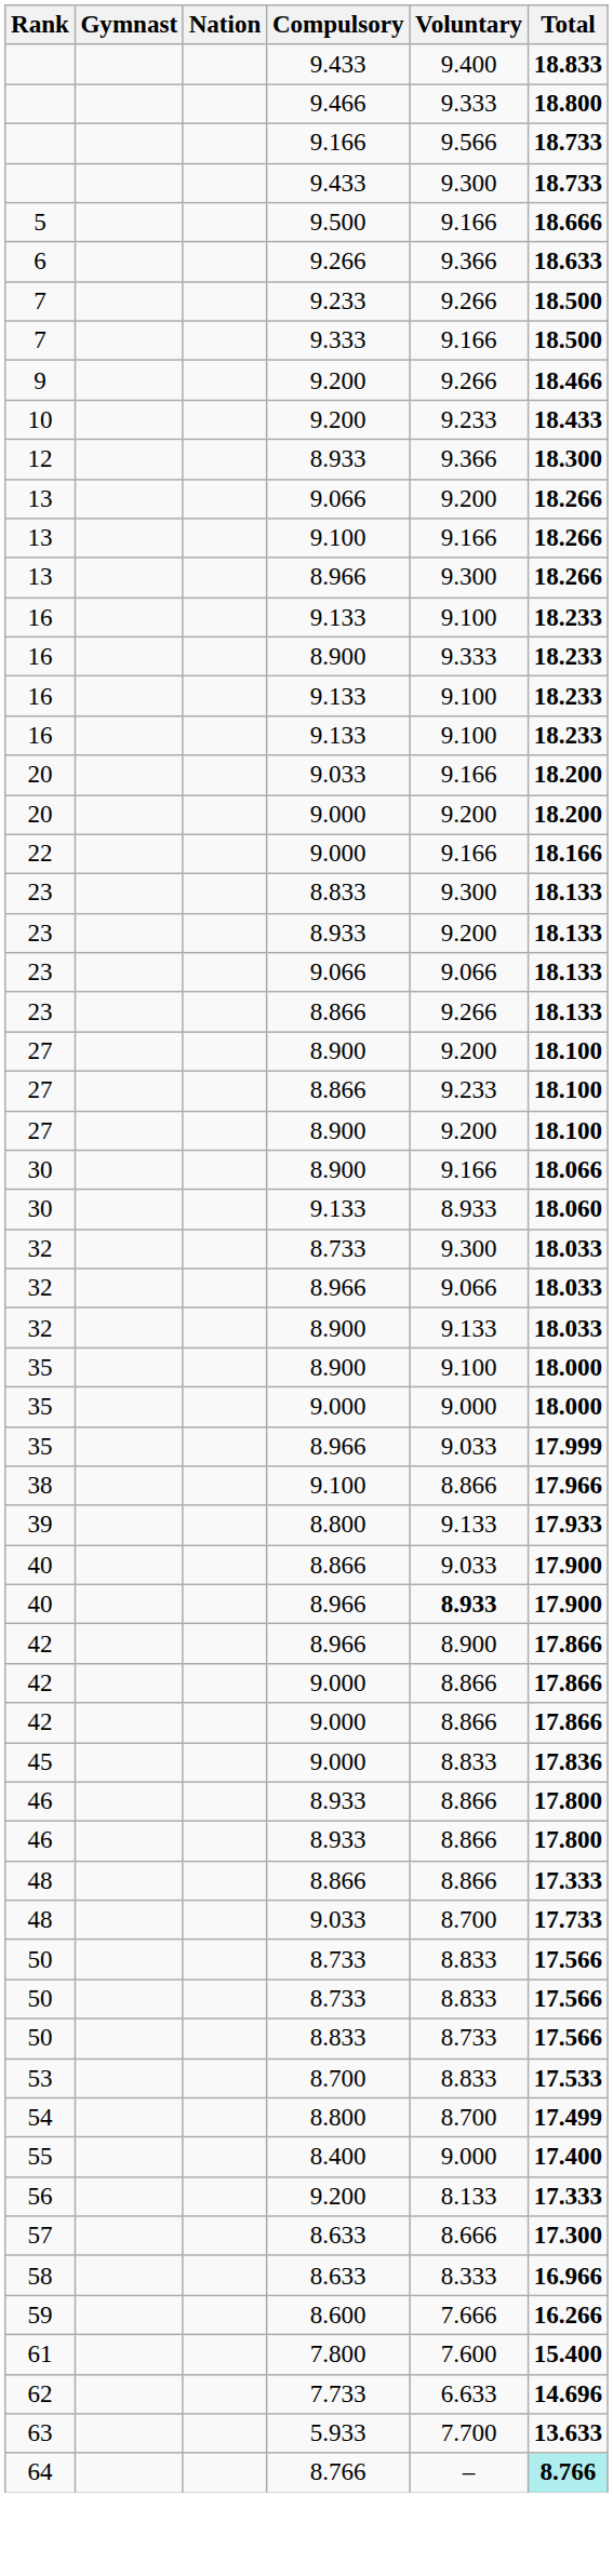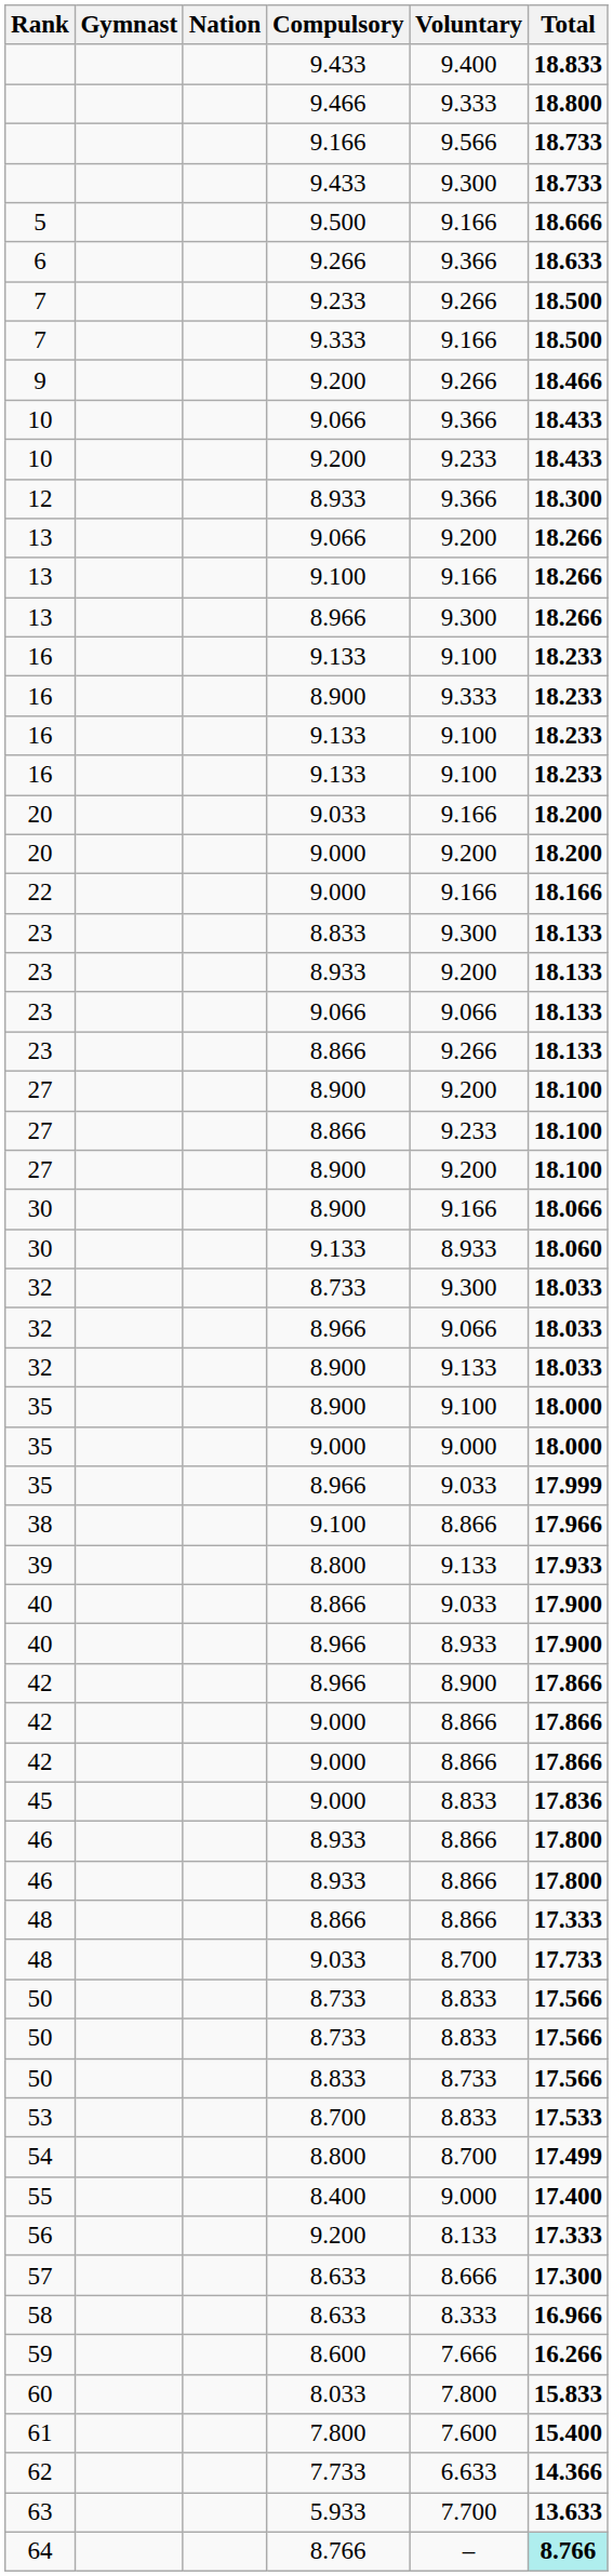+ row: 10 | 9.066 | 9.366 | 18.433
40 / 8.966 | Voluntary: bold -> normal
+ row: 60 | 8.033 | 7.800 | 15.833
62 | Total: 14.696 -> 14.366
